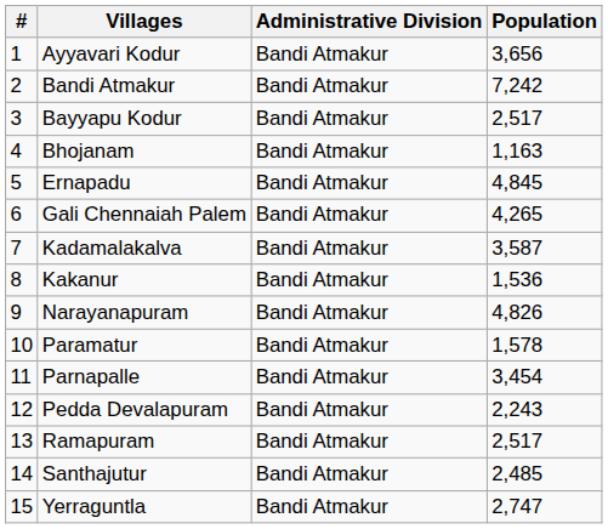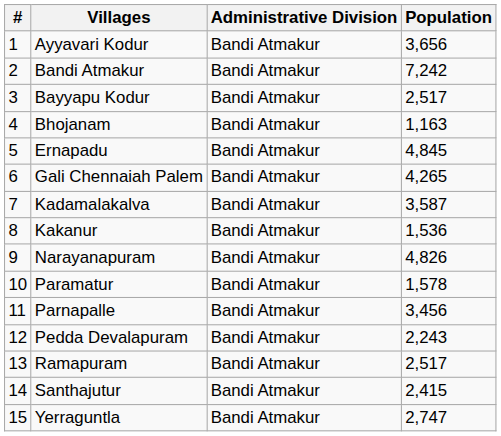Parnapalle | Population: 3,454 -> 3,456
Santhajutur | Population: 2,485 -> 2,415
